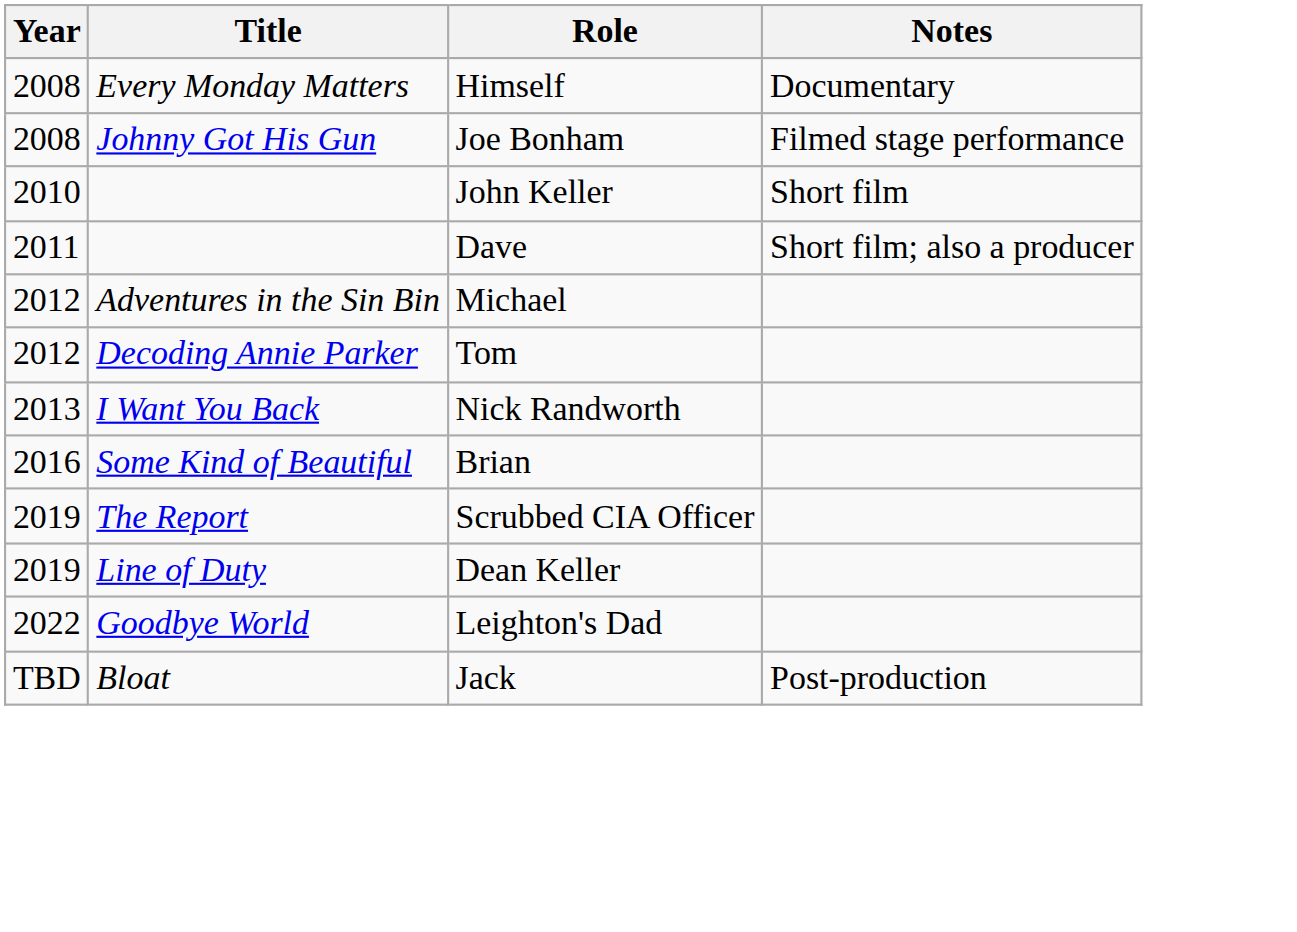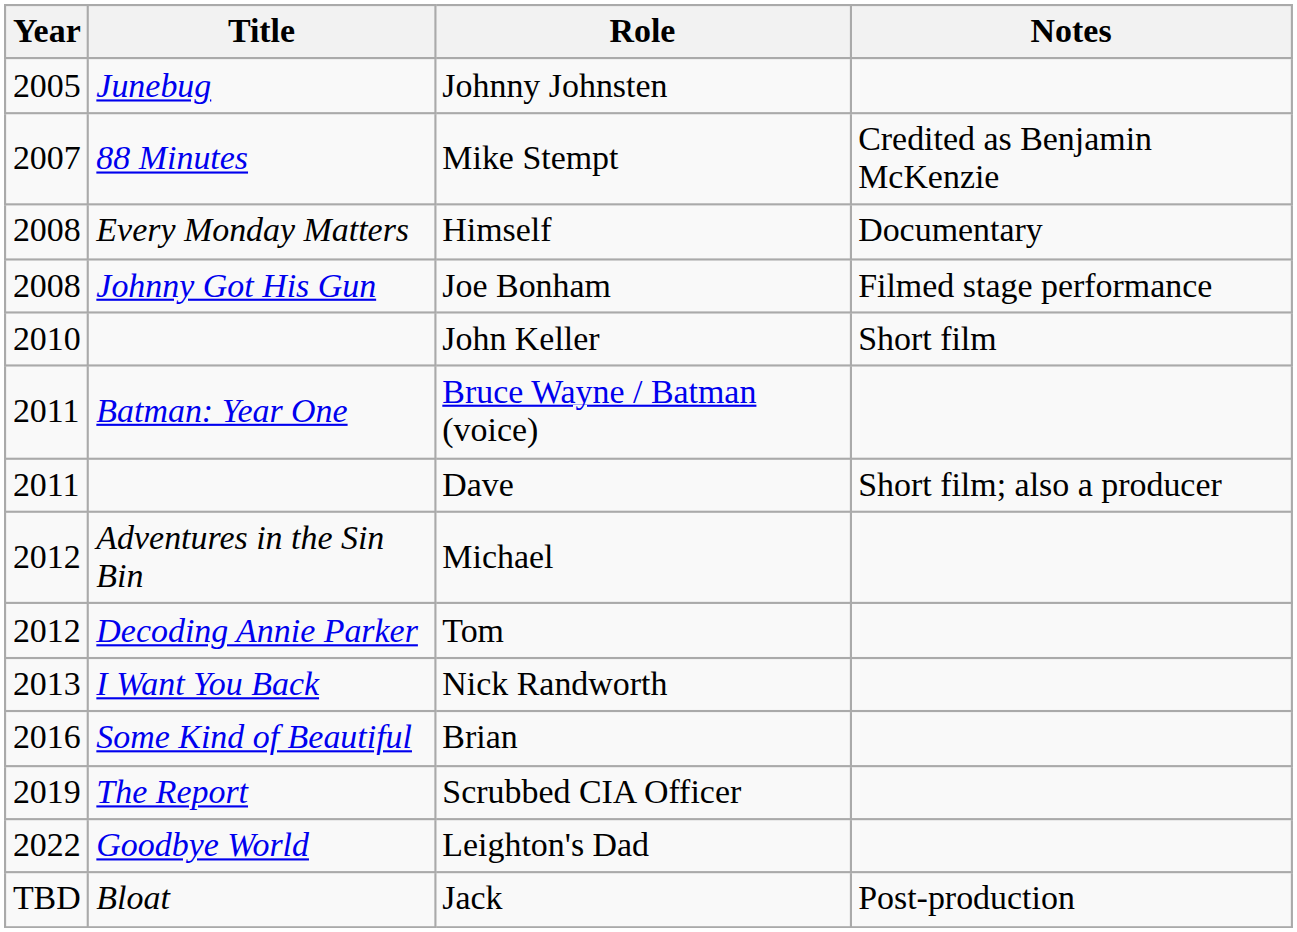+ row: 2005 | Junebug | Johnny Johnsten
+ row: 2007 | 88 Minutes | Mike Stempt | Credited as Benjamin McKenzie
+ row: 2011 | Batman: Year One | Bruce Wayne / Batman (voice)
- row: 2019 | Line of Duty | Dean Keller
